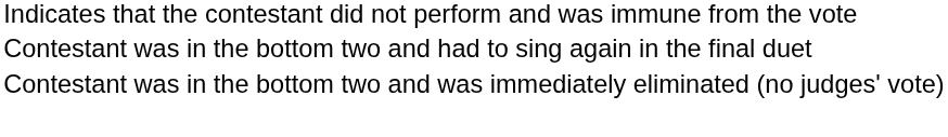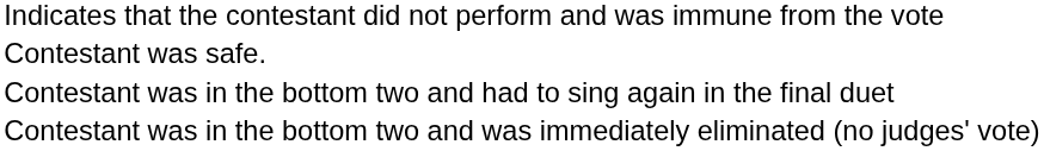+ row: Contestant was safe.
